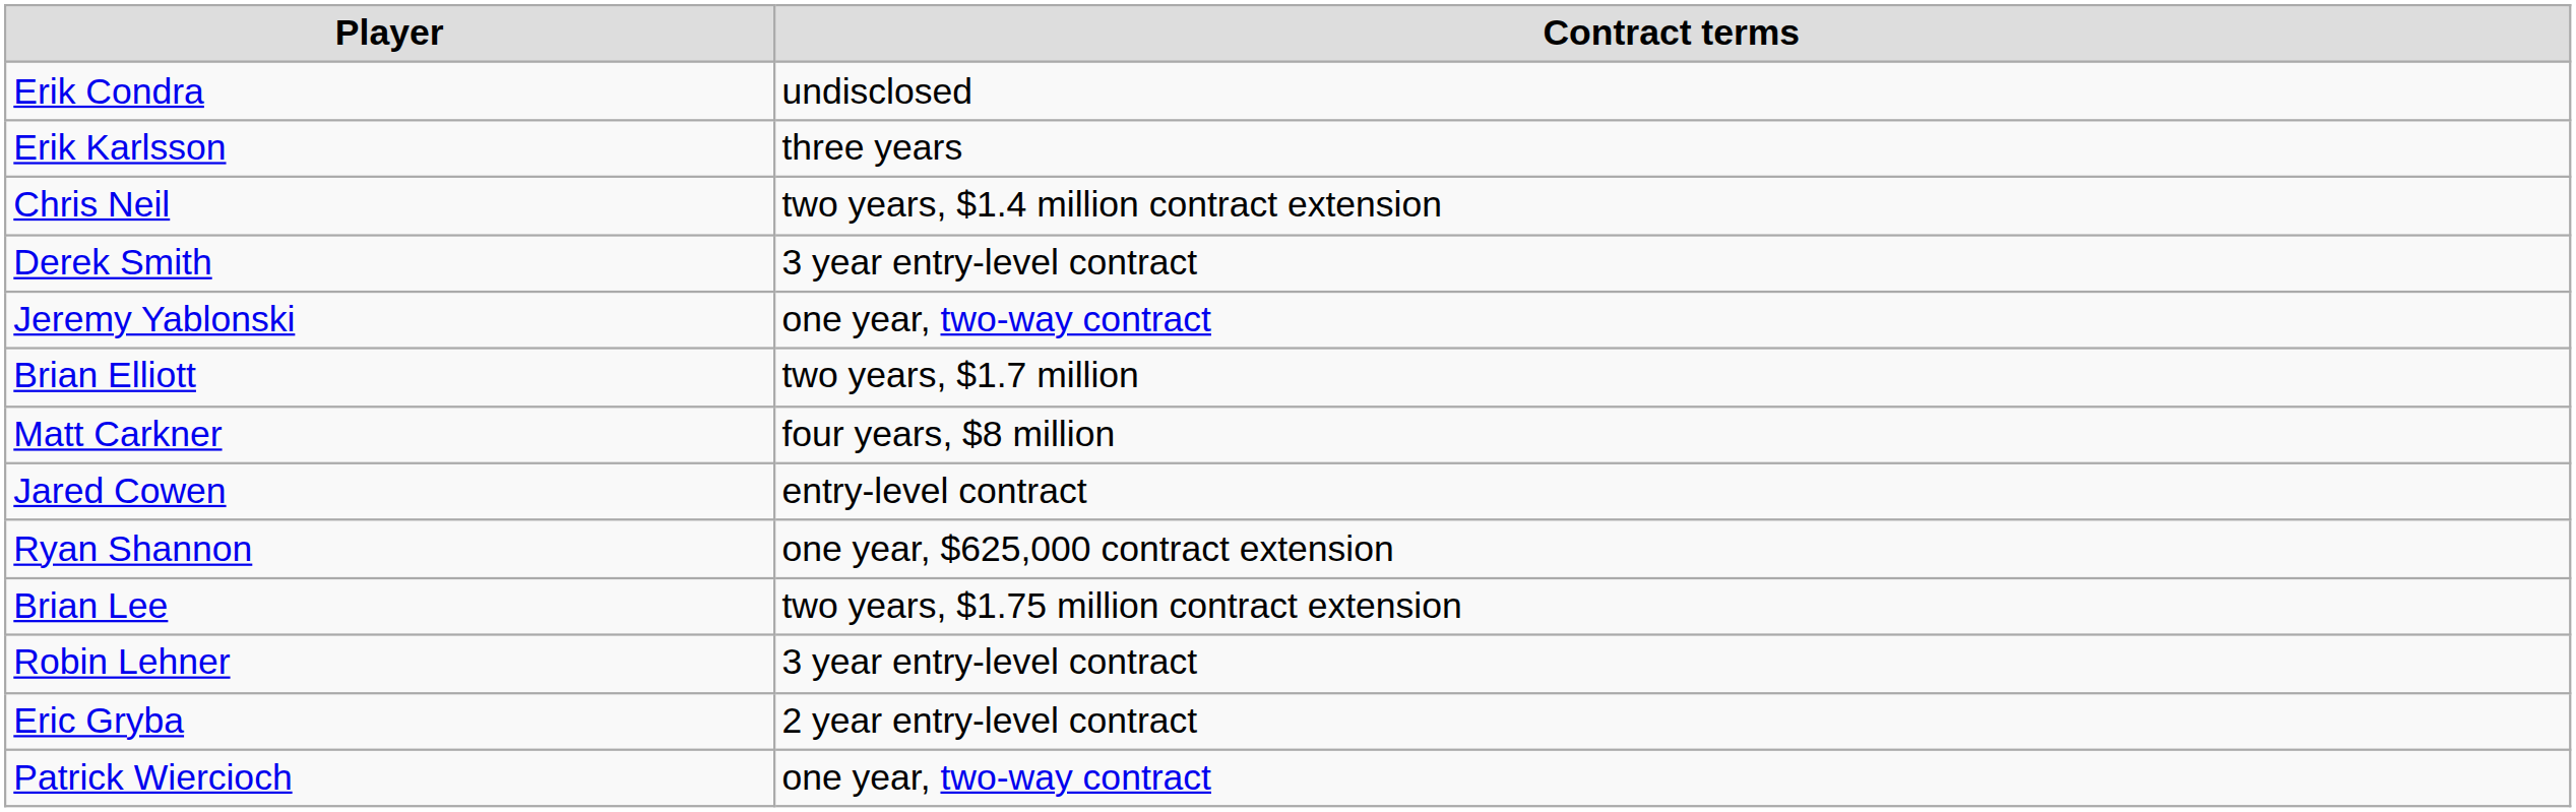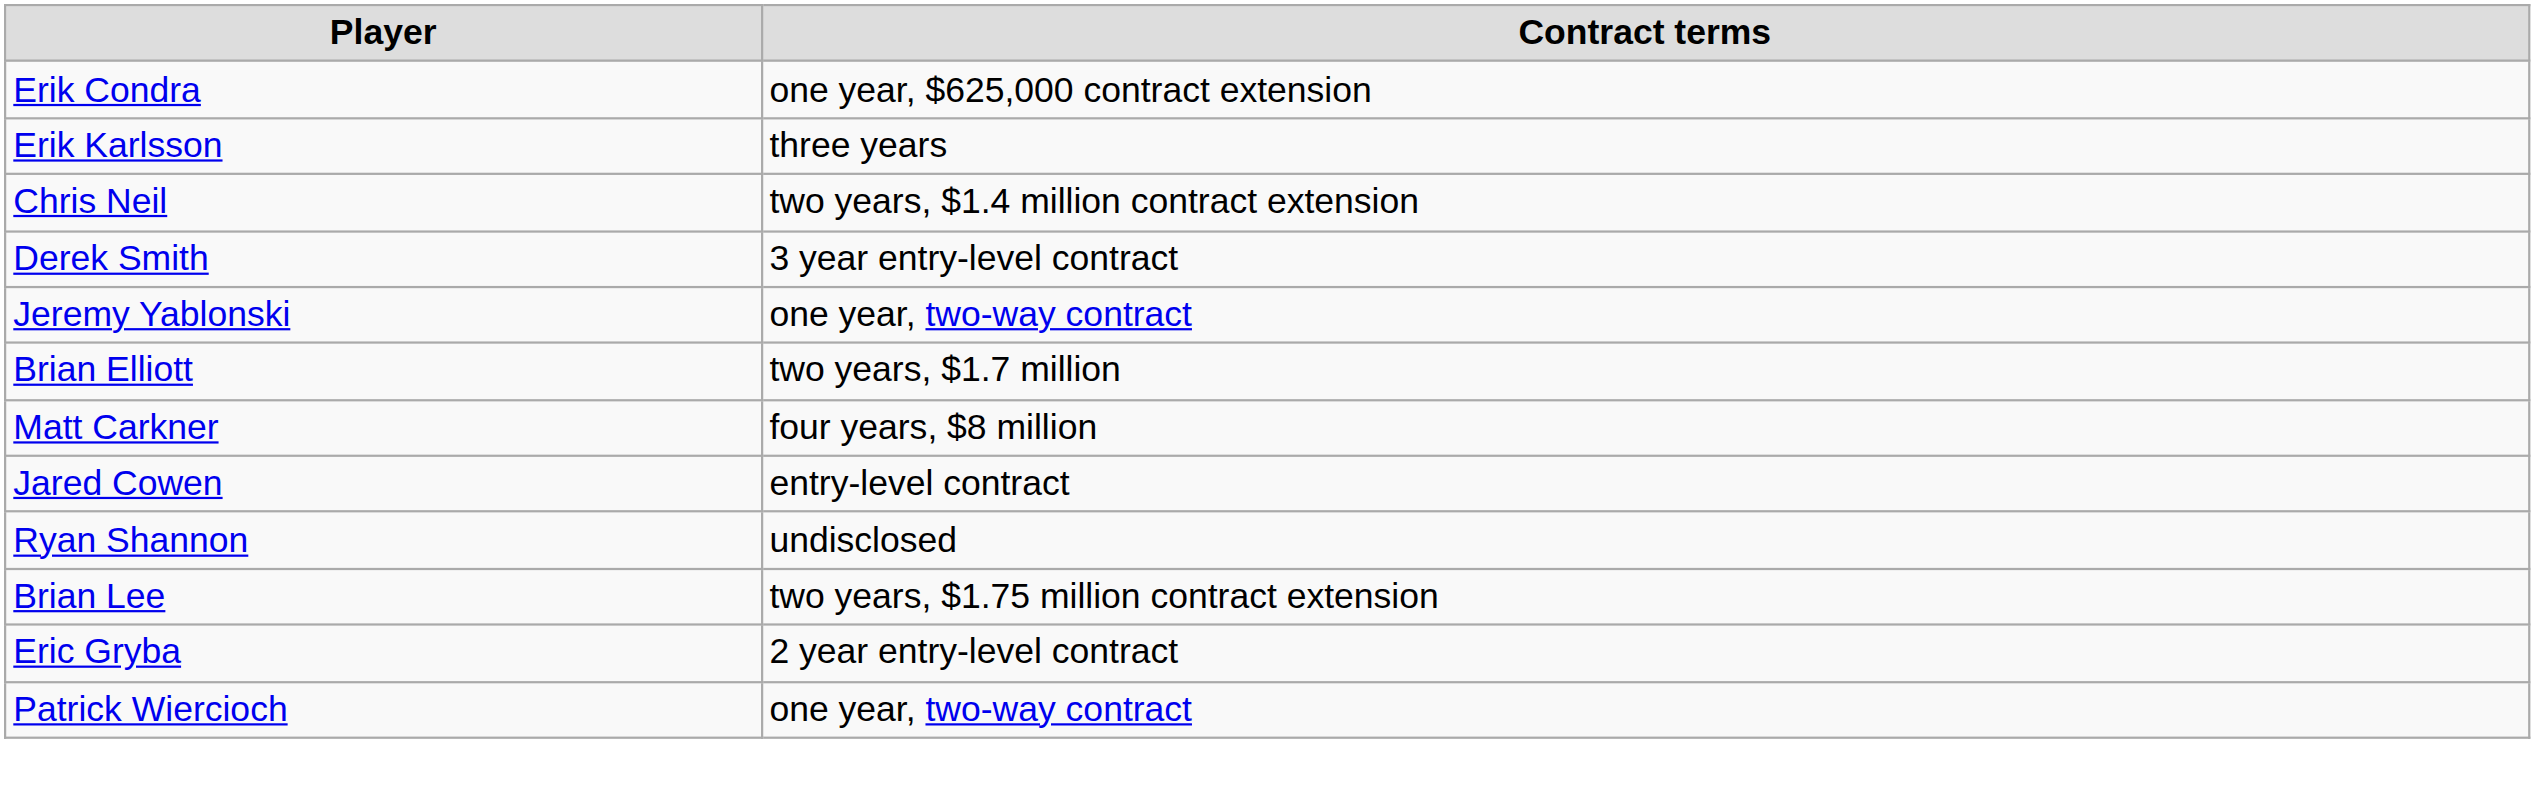Erik Condra | Contract terms: undisclosed -> one year, $625,000 contract extension
Ryan Shannon | Contract terms: one year, $625,000 contract extension -> undisclosed
- row: Robin Lehner | 3 year entry-level contract
